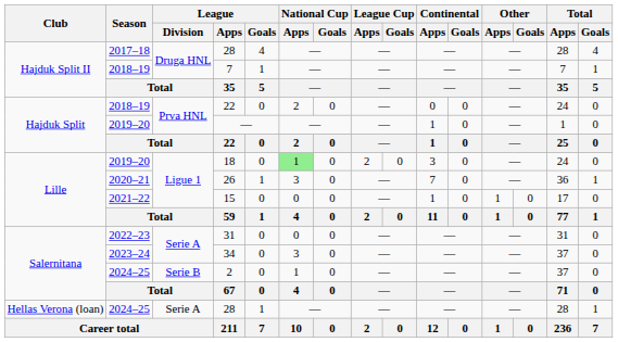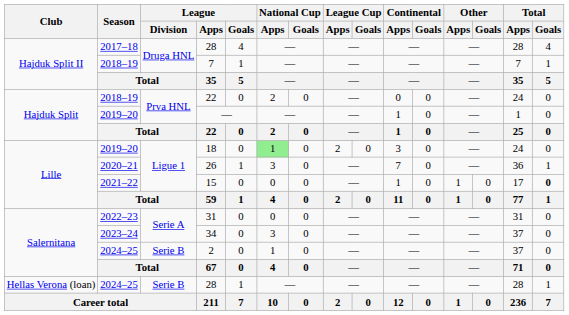15 | Total / Goals: normal -> bold
2024–25 / 28 | League / Division: Serie A -> Serie B
